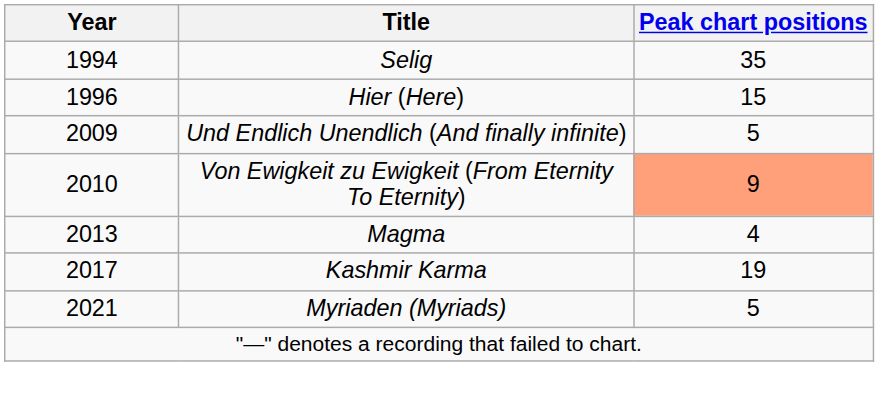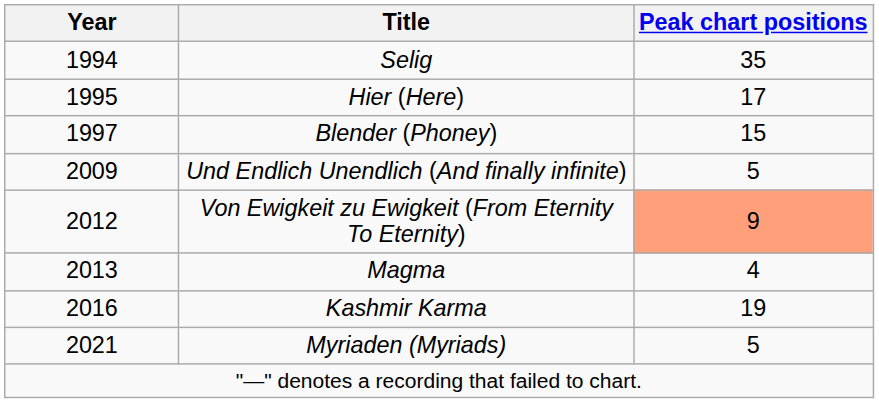Hier (Here) | Year: 1996 -> 1995
Hier (Here) | Peak chart positions: 15 -> 17
+ row: 1997 | Blender (Phoney) | 15
Von Ewigkeit zu Ewigkeit (From Eternity To Eternity) | Year: 2010 -> 2012
Kashmir Karma | Year: 2017 -> 2016
